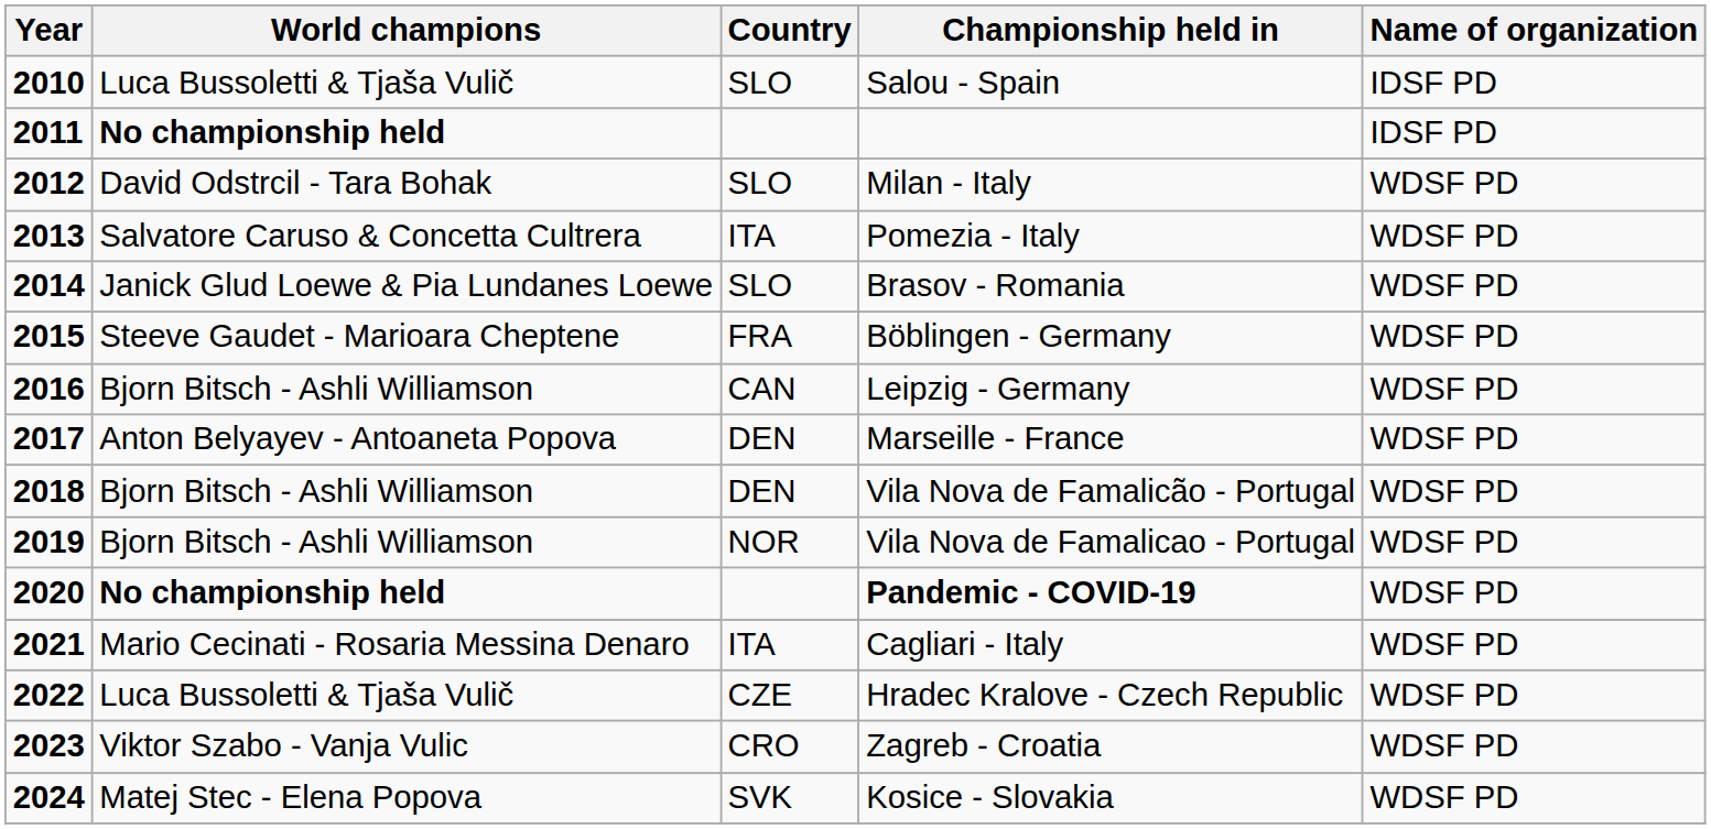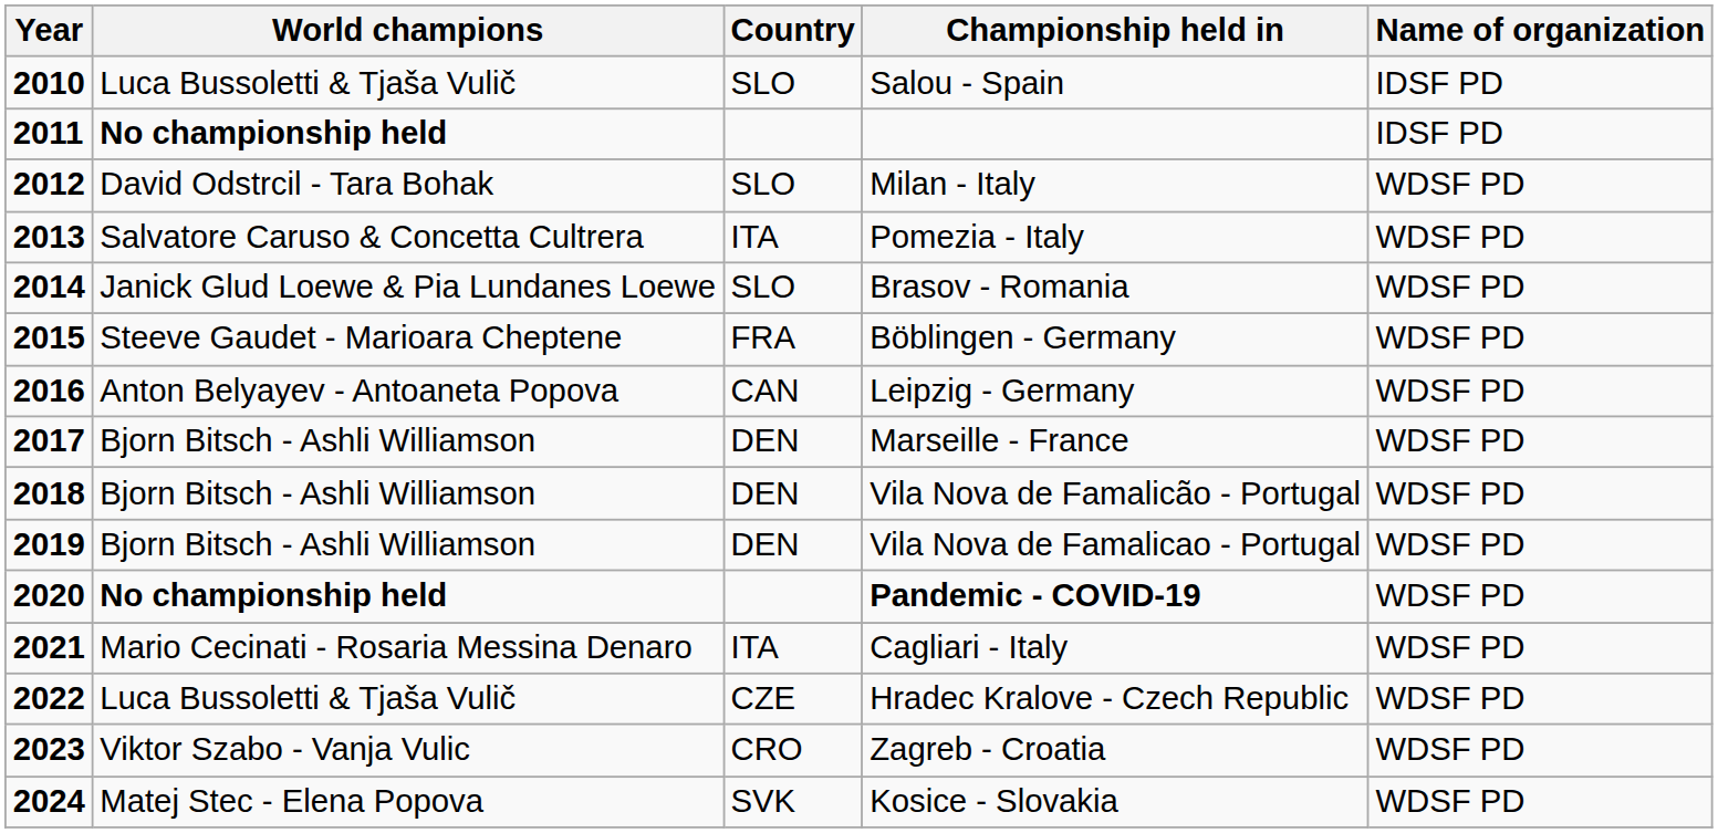Leipzig - Germany | World champions: Bjorn Bitsch - Ashli Williamson -> Anton Belyayev - Antoaneta Popova
Marseille - France | World champions: Anton Belyayev - Antoaneta Popova -> Bjorn Bitsch - Ashli Williamson
Vila Nova de Famalicao - Portugal | Country: NOR -> DEN
